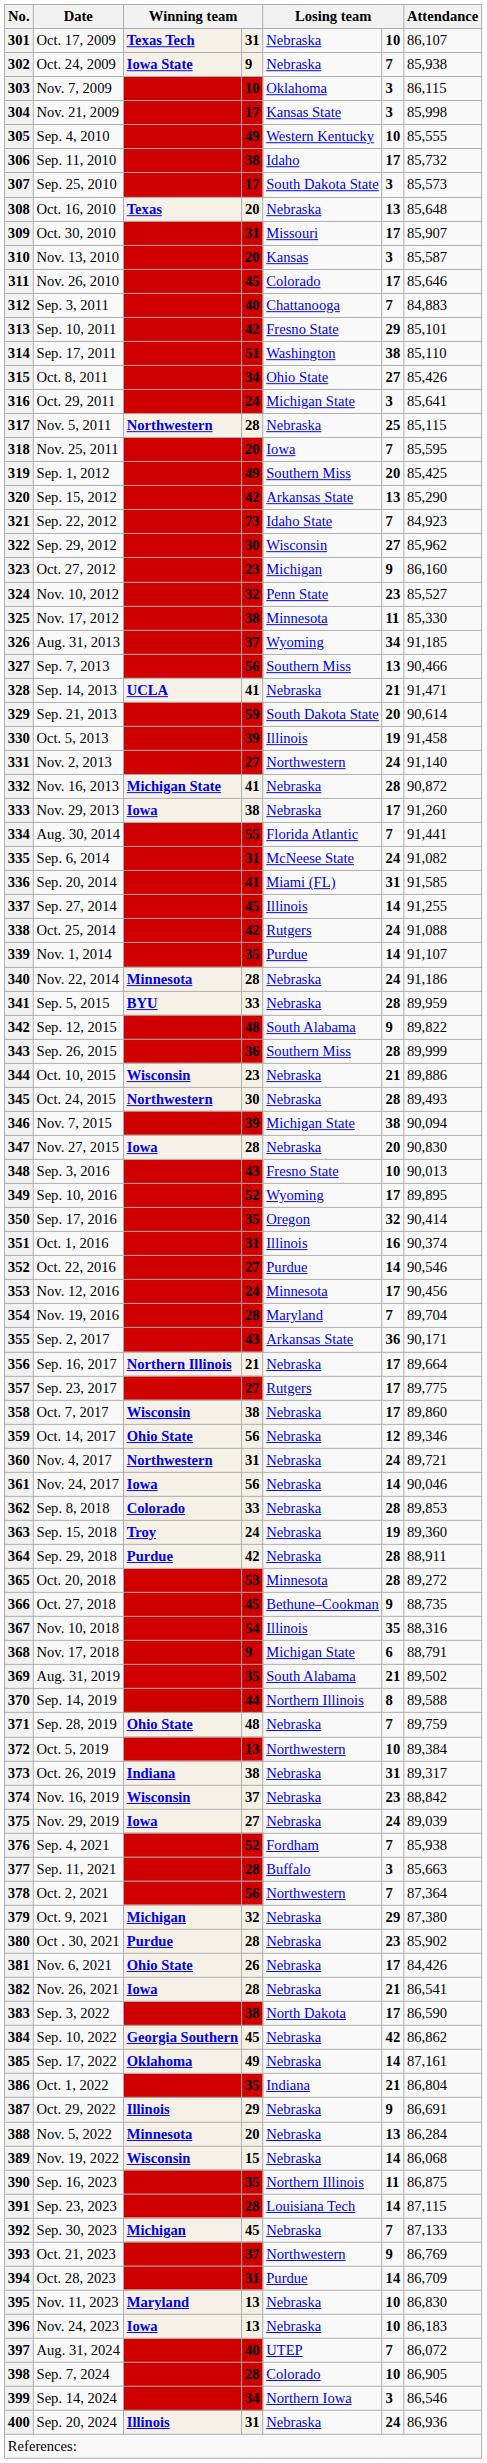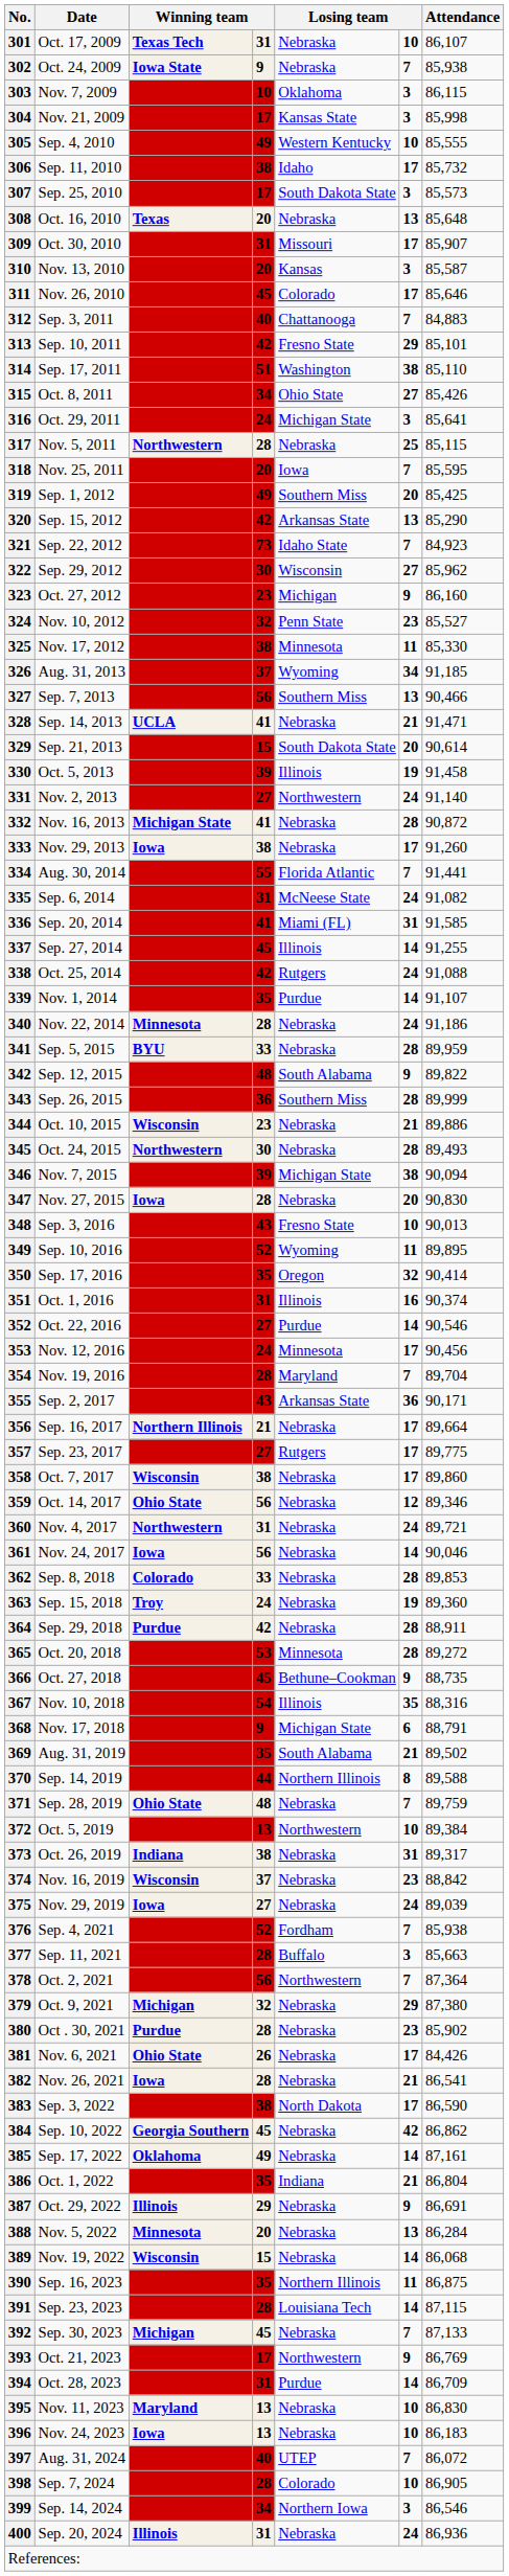329 | column 4: 59 -> 15
349 | column 6: 17 -> 11
393 | column 4: 37 -> 17
